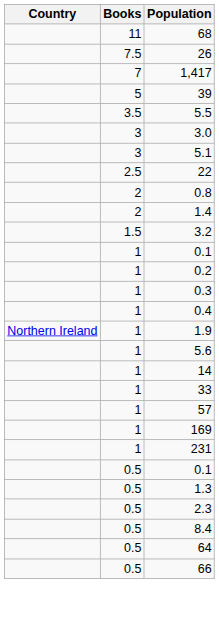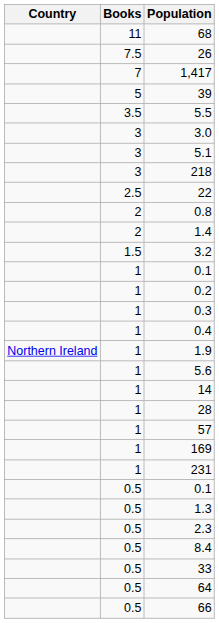+ row: 3 | 218
+ row: 1 | 28
- row: 1 | 33
+ row: 0.5 | 33
